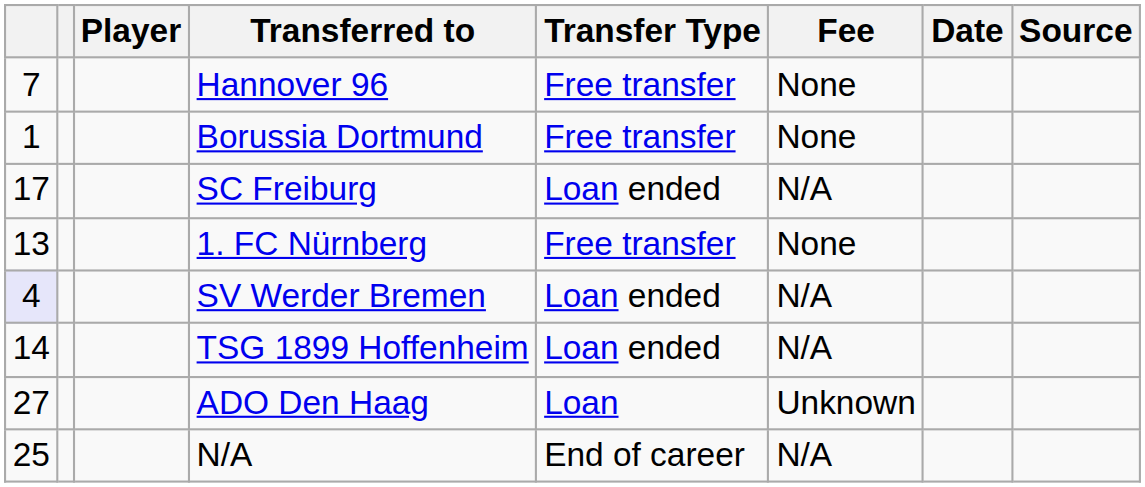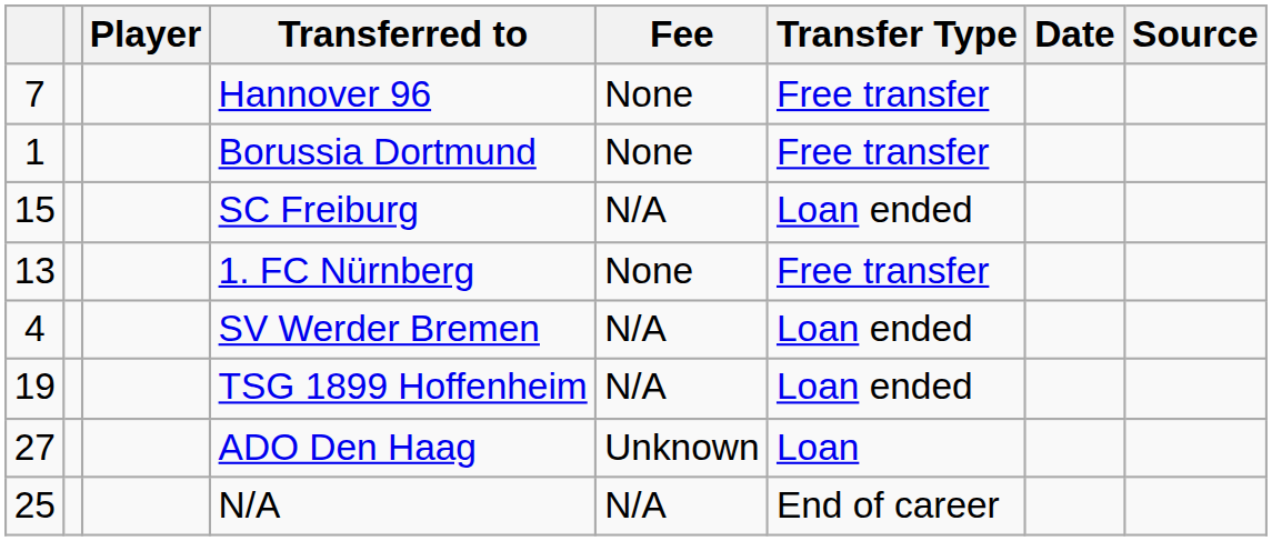columns swapped: Transfer Type <-> Fee
SC Freiburg | column 1: 17 -> 15
SV Werder Bremen | column 1: lavender background -> no background
TSG 1899 Hoffenheim | column 1: 14 -> 19
